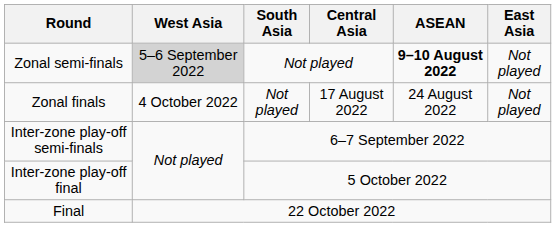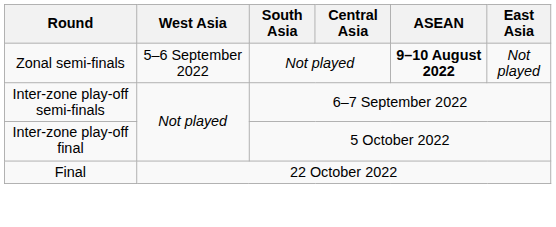Zonal semi-finals | West Asia: lightgrey background -> no background
- row: Zonal finals | 4 October 2022 | Not played | 17 August 2022 | 24 August 2022 | Not played
